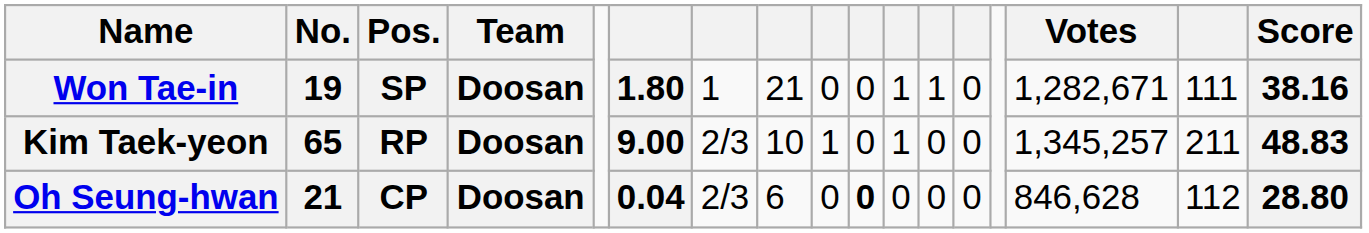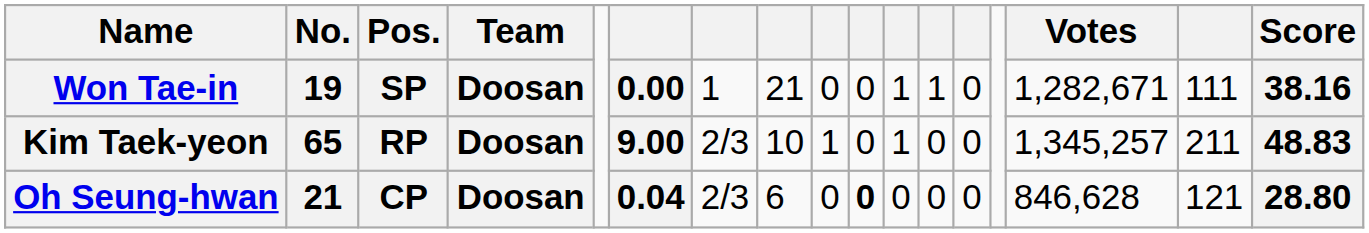Won Tae-in | column 6: 1.80 -> 0.00
Oh Seung-hwan | column 16: 112 -> 121
